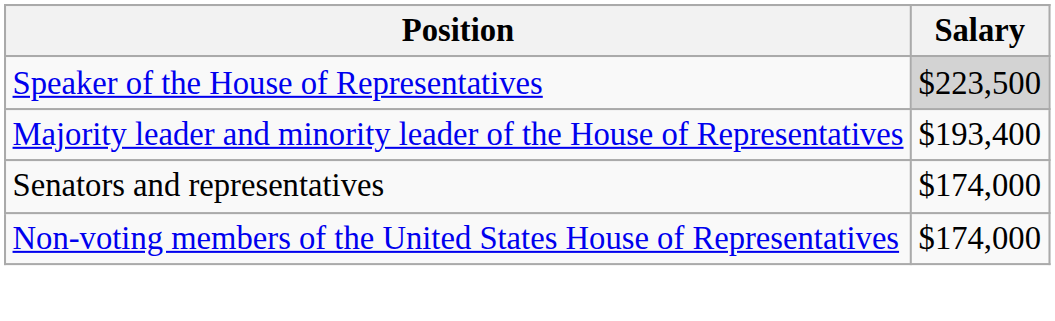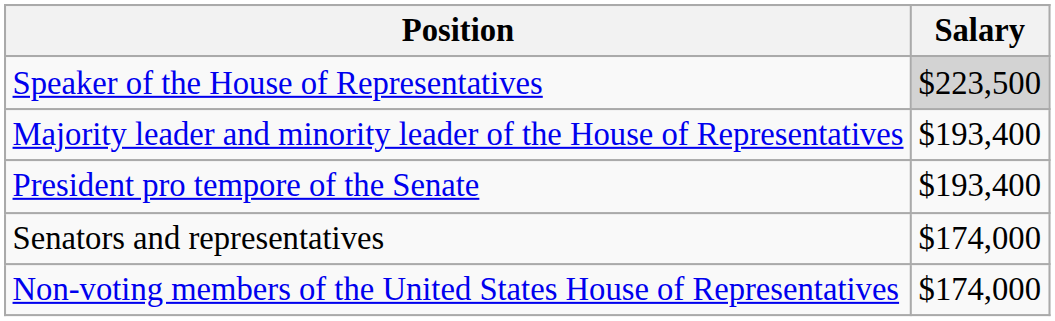+ row: President pro tempore of the Senate | $193,400
